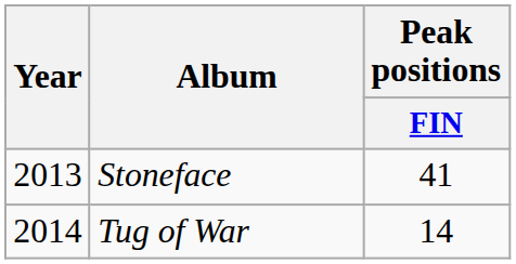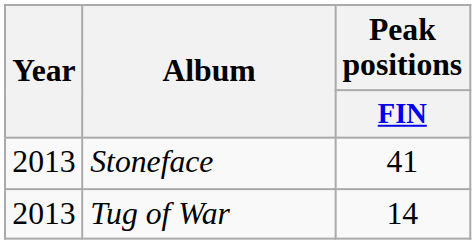Tug of War | Year: 2014 -> 2013
